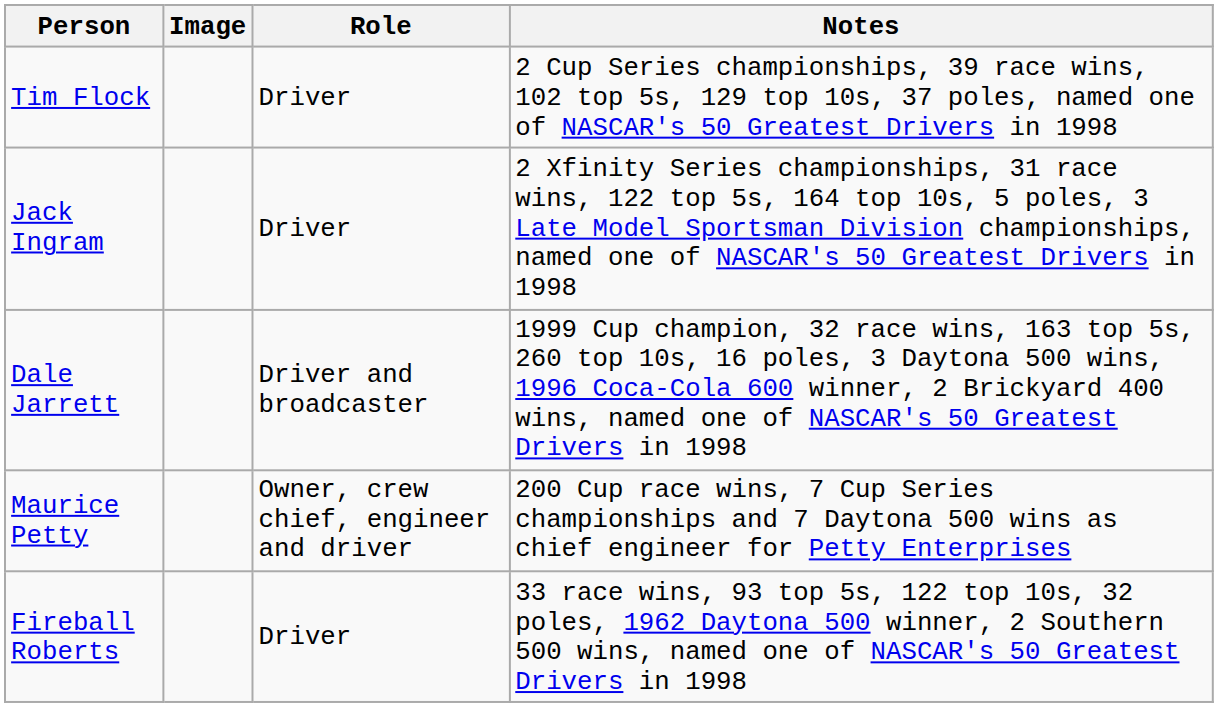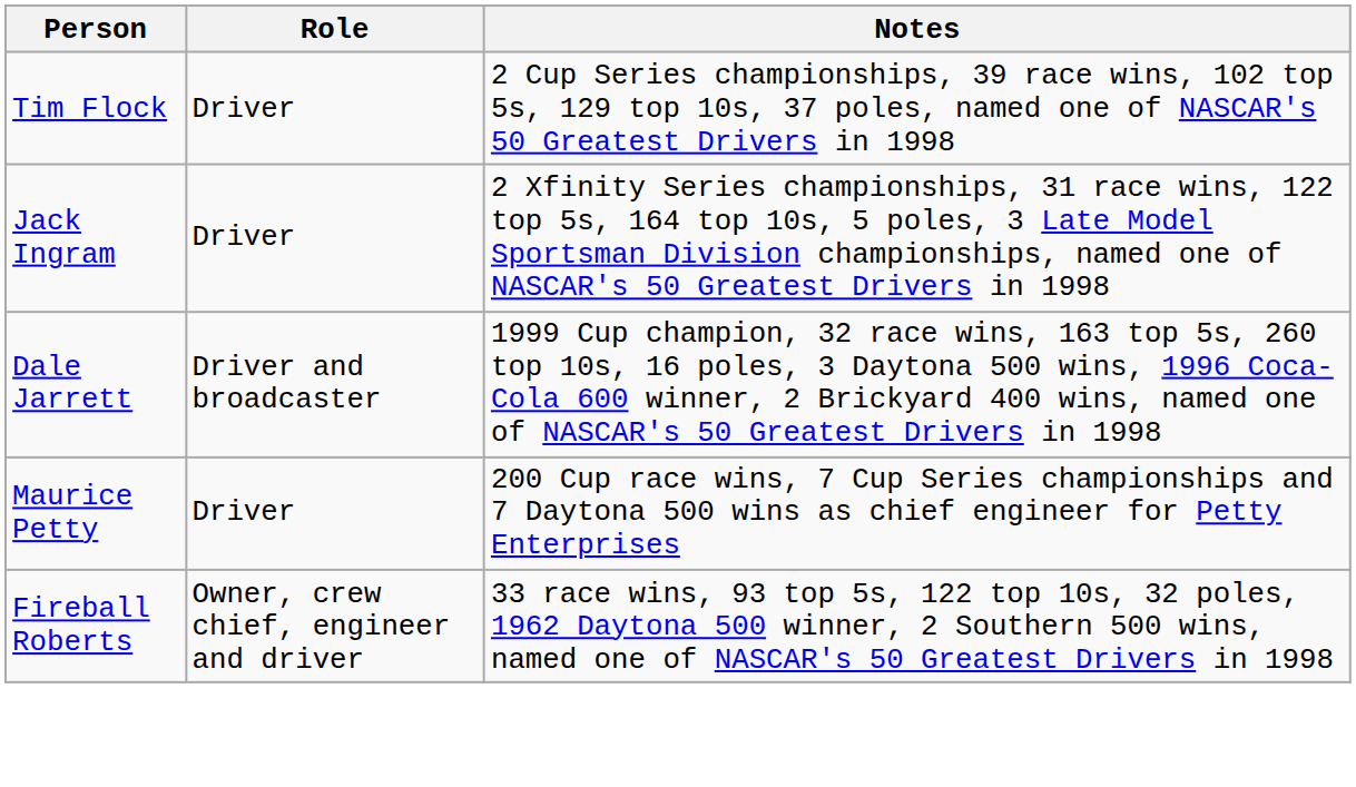- column: Image
Maurice Petty | Role: Owner, crew chief, engineer and driver -> Driver
Fireball Roberts | Role: Driver -> Owner, crew chief, engineer and driver
